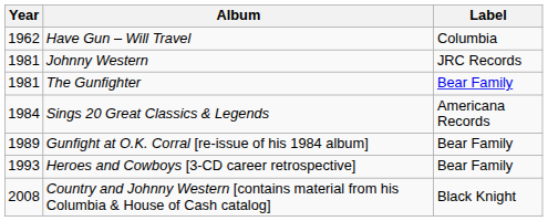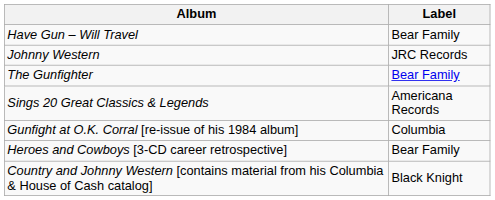- column: Year | 1962 | 1981 | 1981 | 1984 | 1989 | 1993 | 2008
Have Gun – Will Travel | Label: Columbia -> Bear Family
Gunfight at O.K. Corral [re-issue of his 1984 album] | Label: Bear Family -> Columbia
